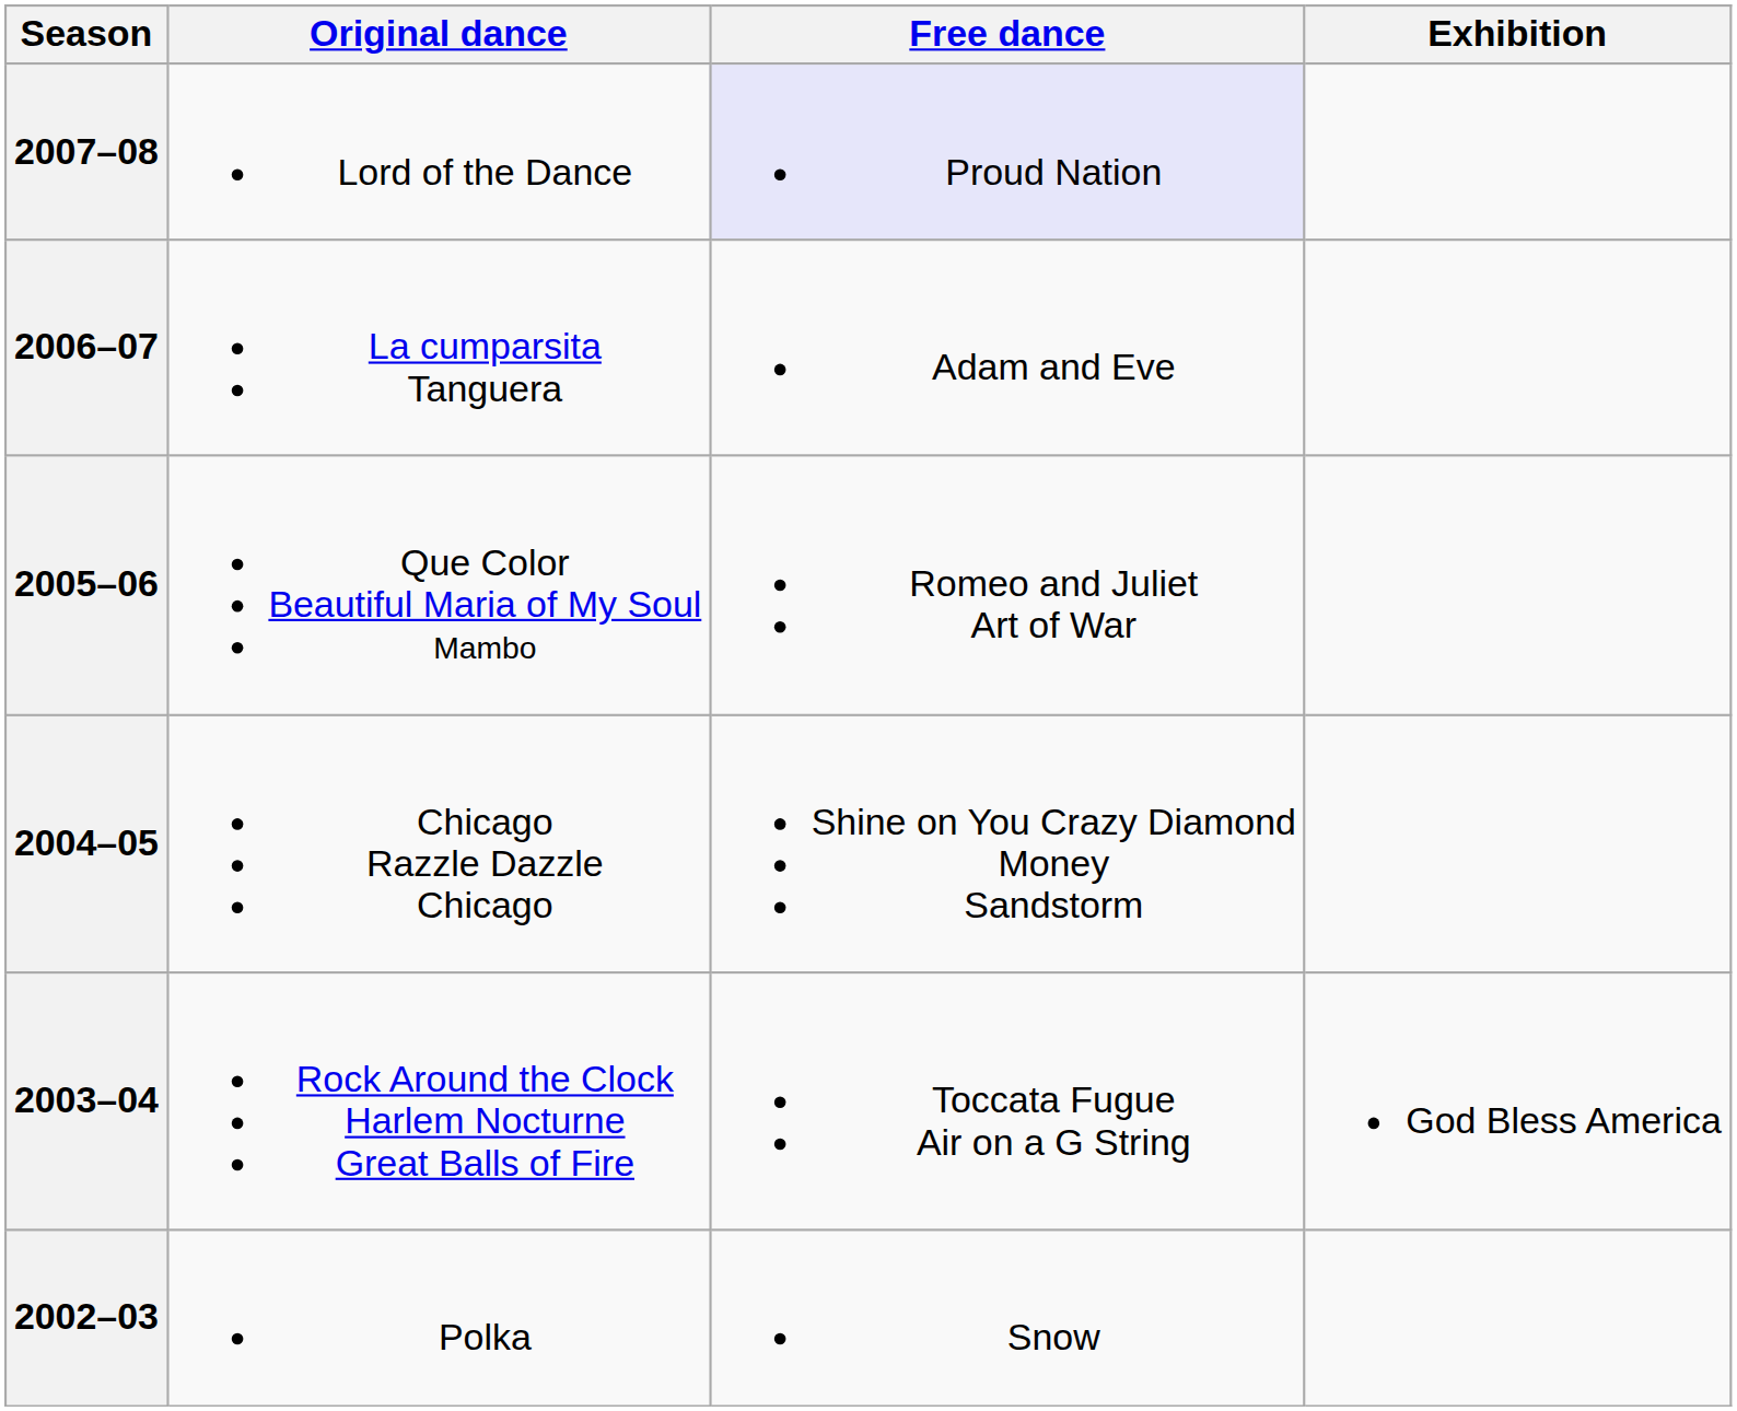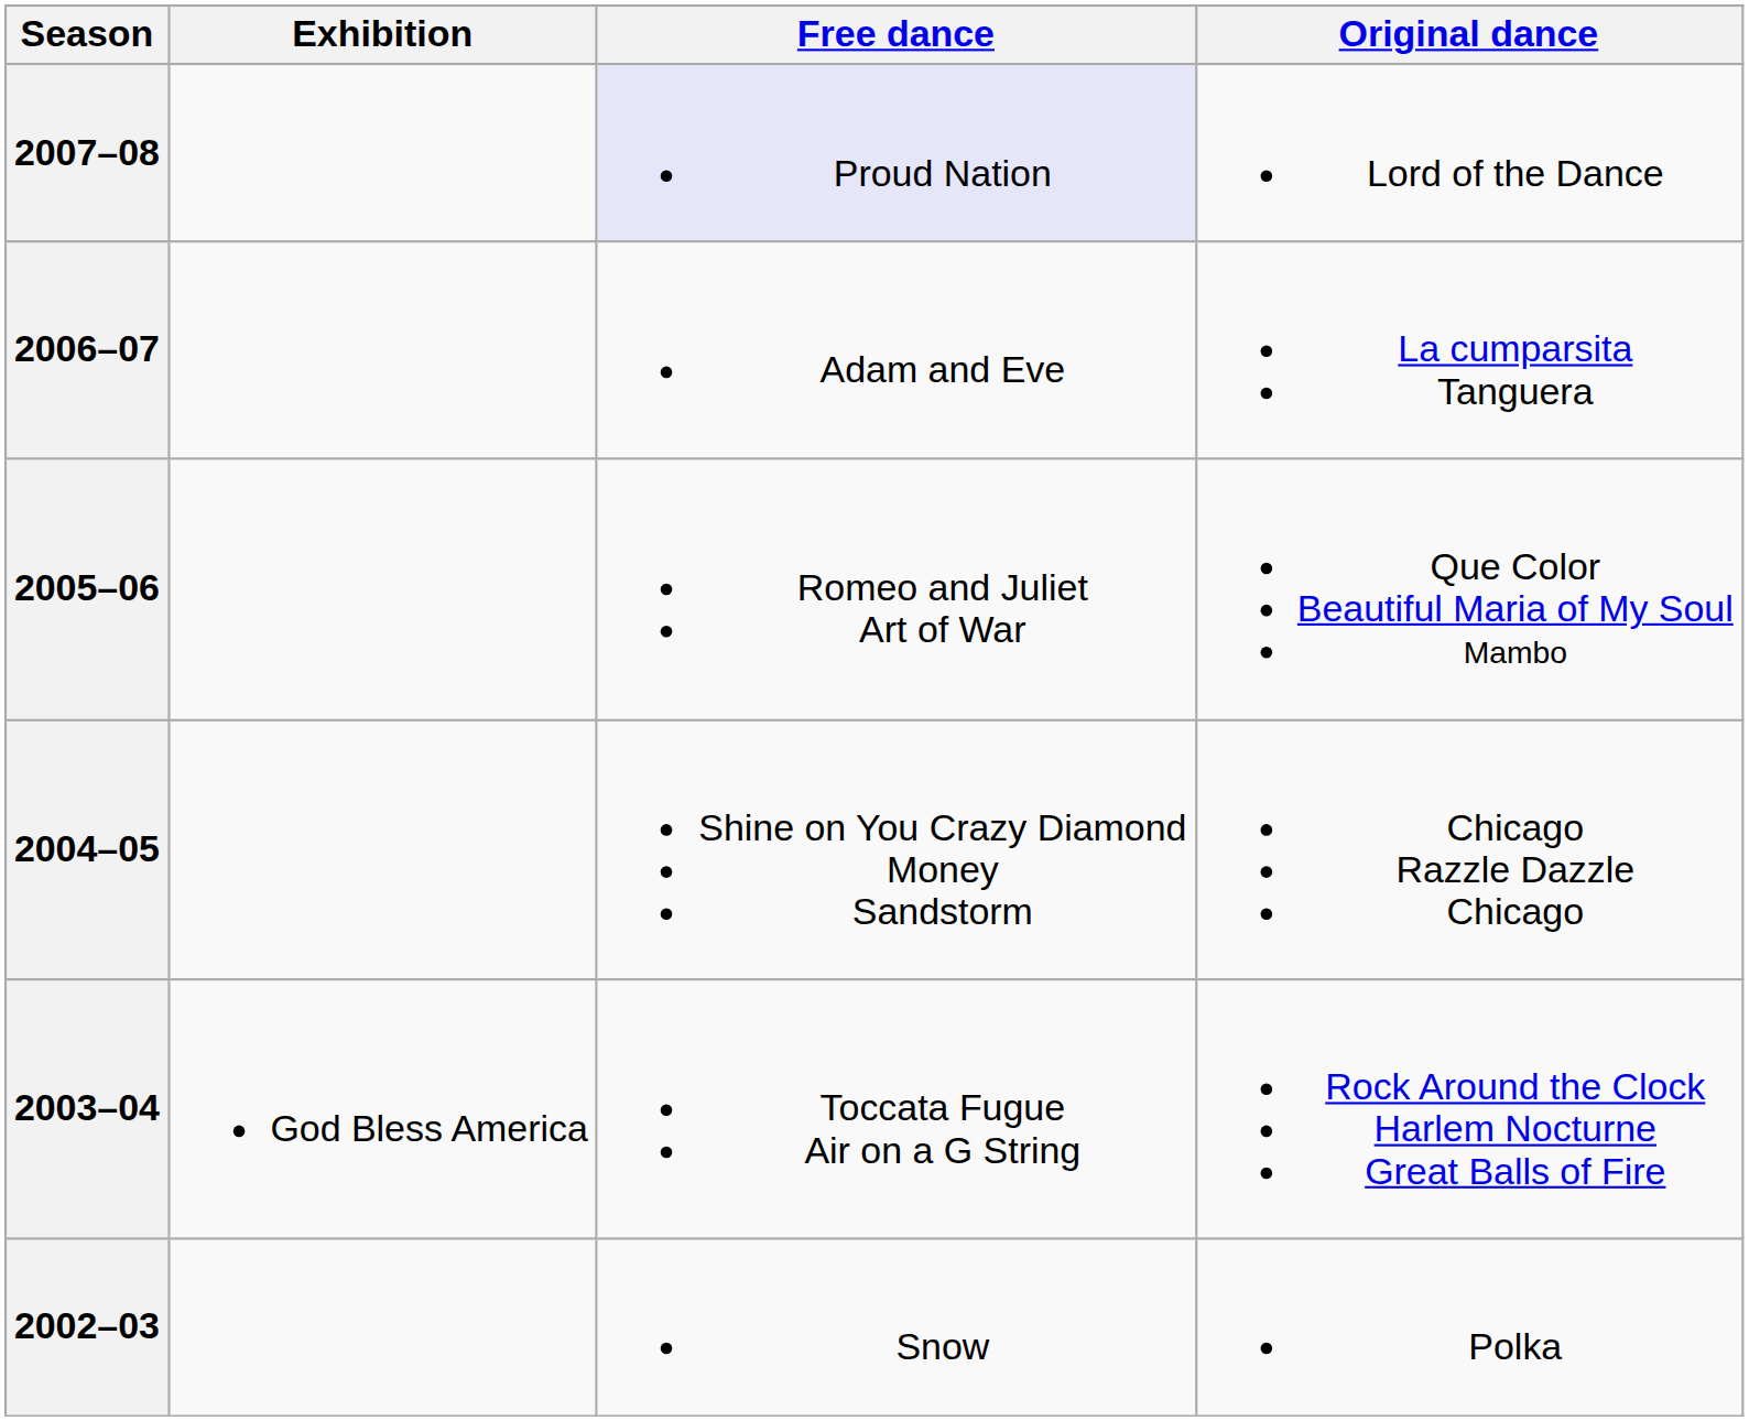columns swapped: Original dance <-> Exhibition
